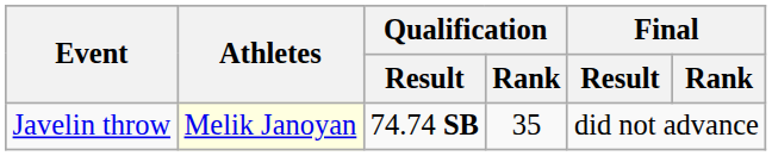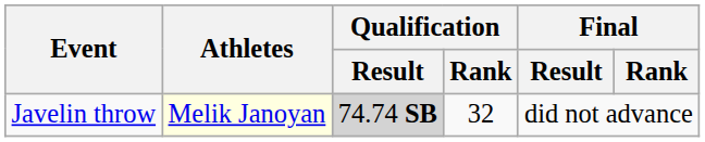Javelin throw | Qualification / Result: no background -> lightgrey background
Javelin throw | Qualification / Rank: 35 -> 32
